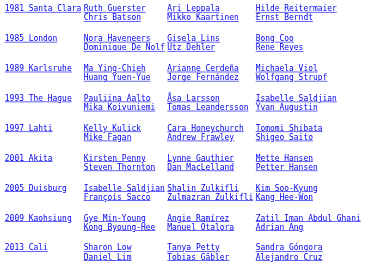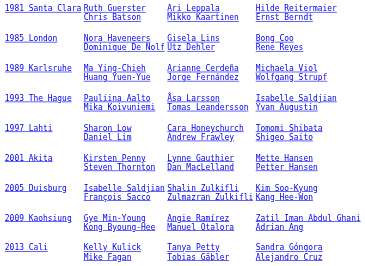1997 Lahti | column 2: Kelly Kulick Mike Fagan -> Sharon Low Daniel Lim
2013 Cali | column 2: Sharon Low Daniel Lim -> Kelly Kulick Mike Fagan
